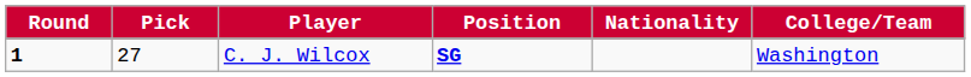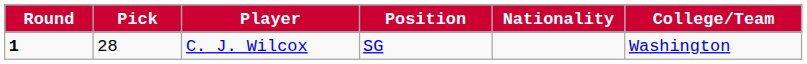C. J. Wilcox | Pick: 27 -> 28
C. J. Wilcox | Position: bold -> normal
